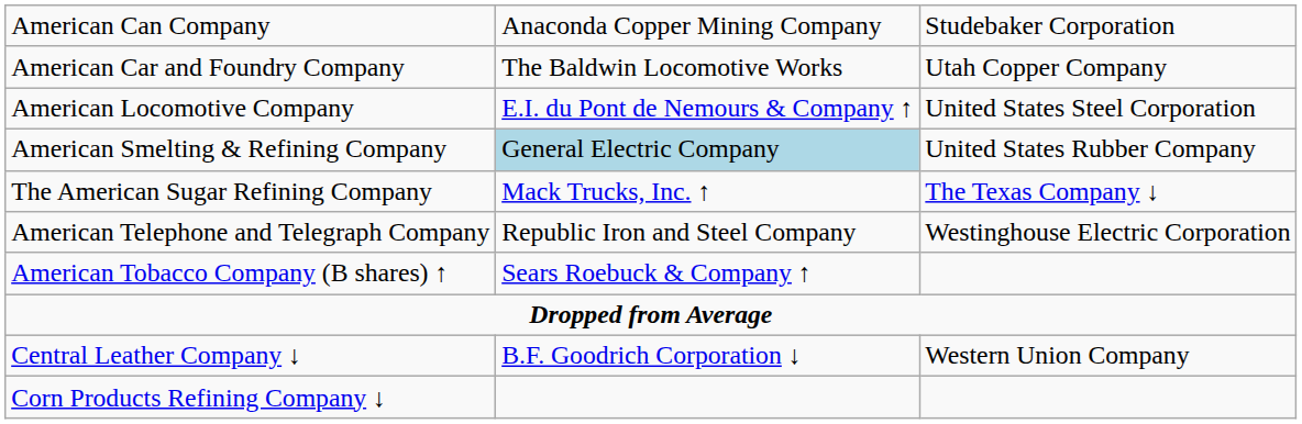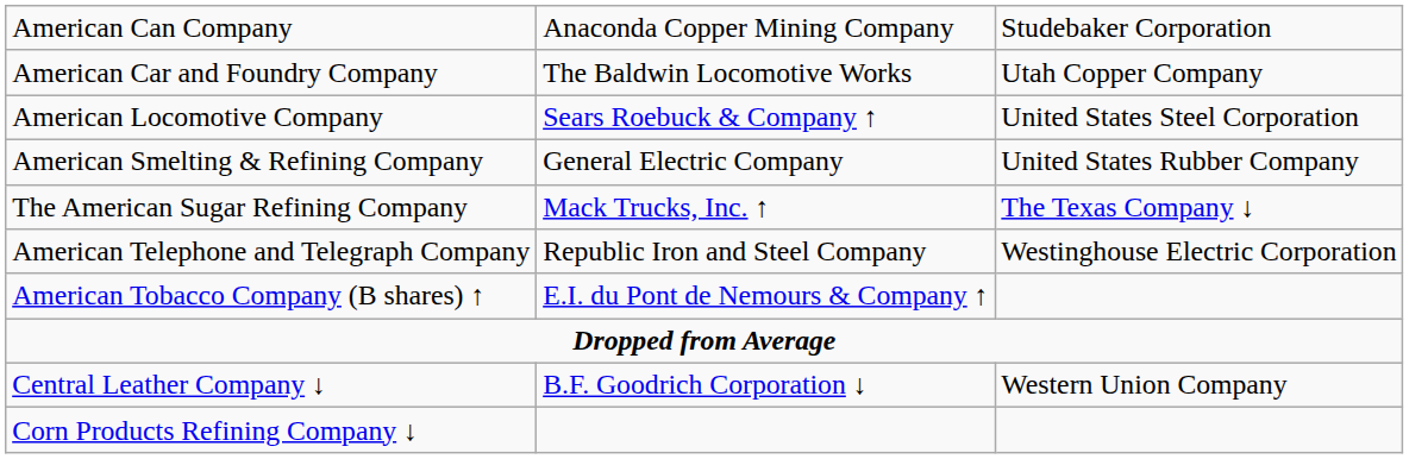American Locomotive Company | column 2: E.I. du Pont de Nemours & Company ↑ -> Sears Roebuck & Company ↑
American Smelting & Refining Company | column 2: lightblue background -> no background
American Tobacco Company (B shares) ↑ | column 2: Sears Roebuck & Company ↑ -> E.I. du Pont de Nemours & Company ↑
